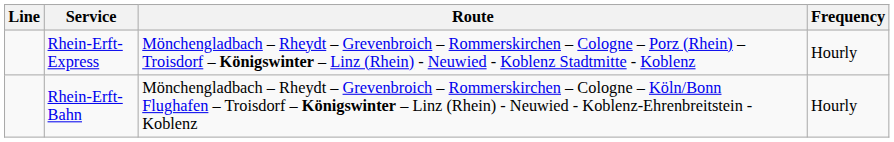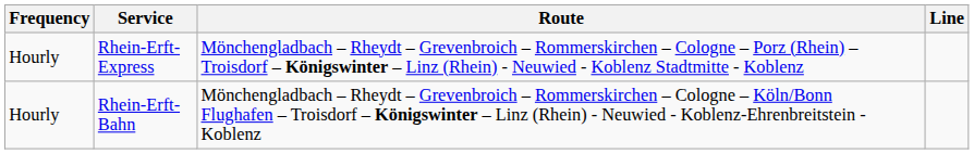columns swapped: Line <-> Frequency
